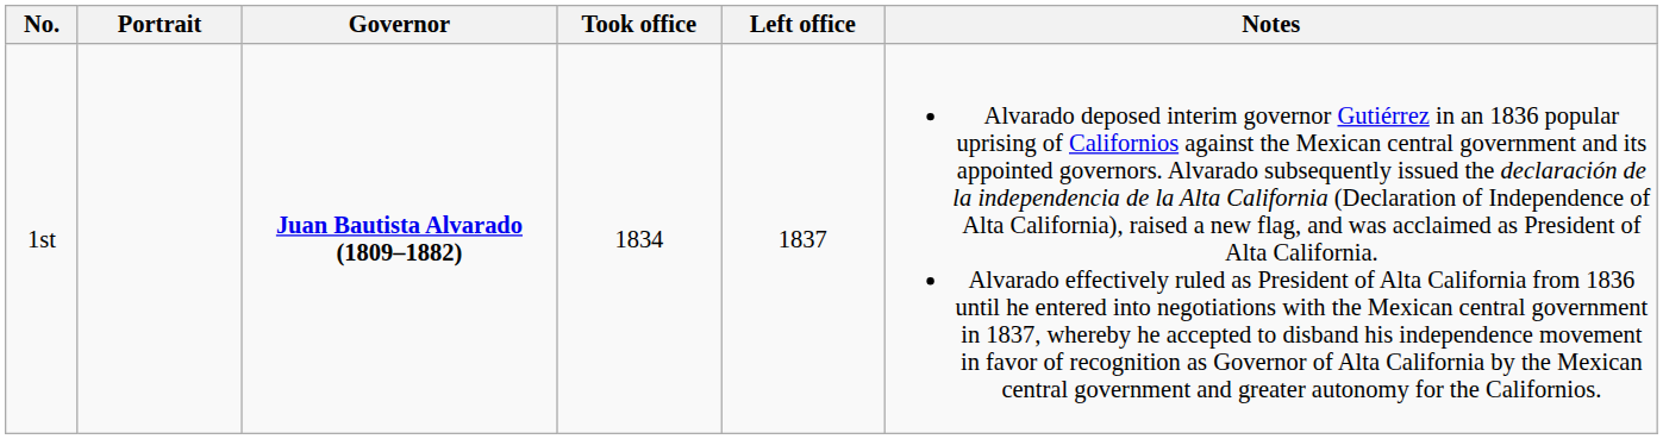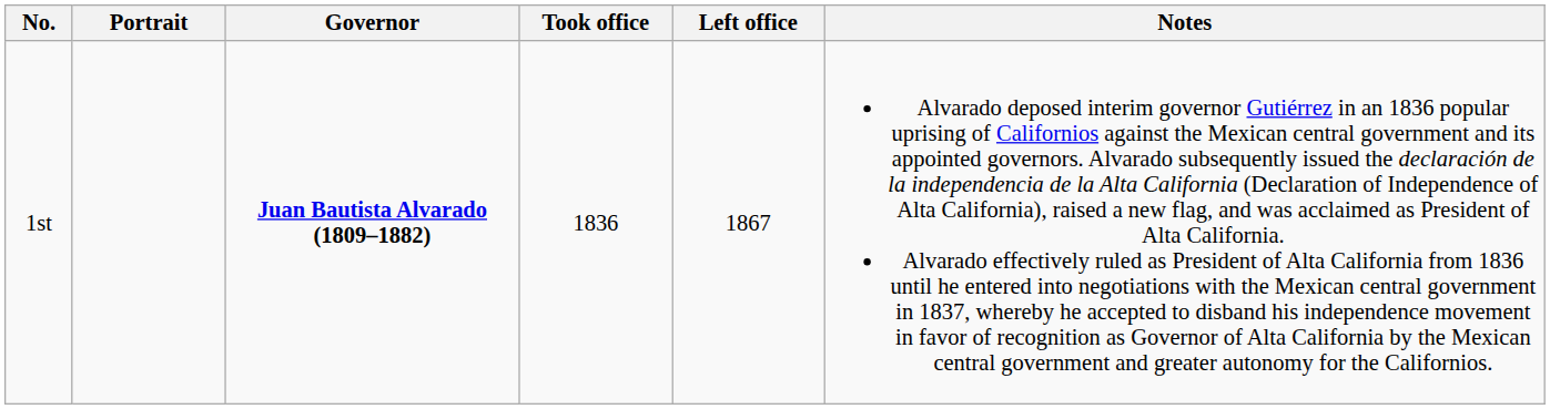1st | Took office: 1834 -> 1836
1st | Left office: 1837 -> 1867
